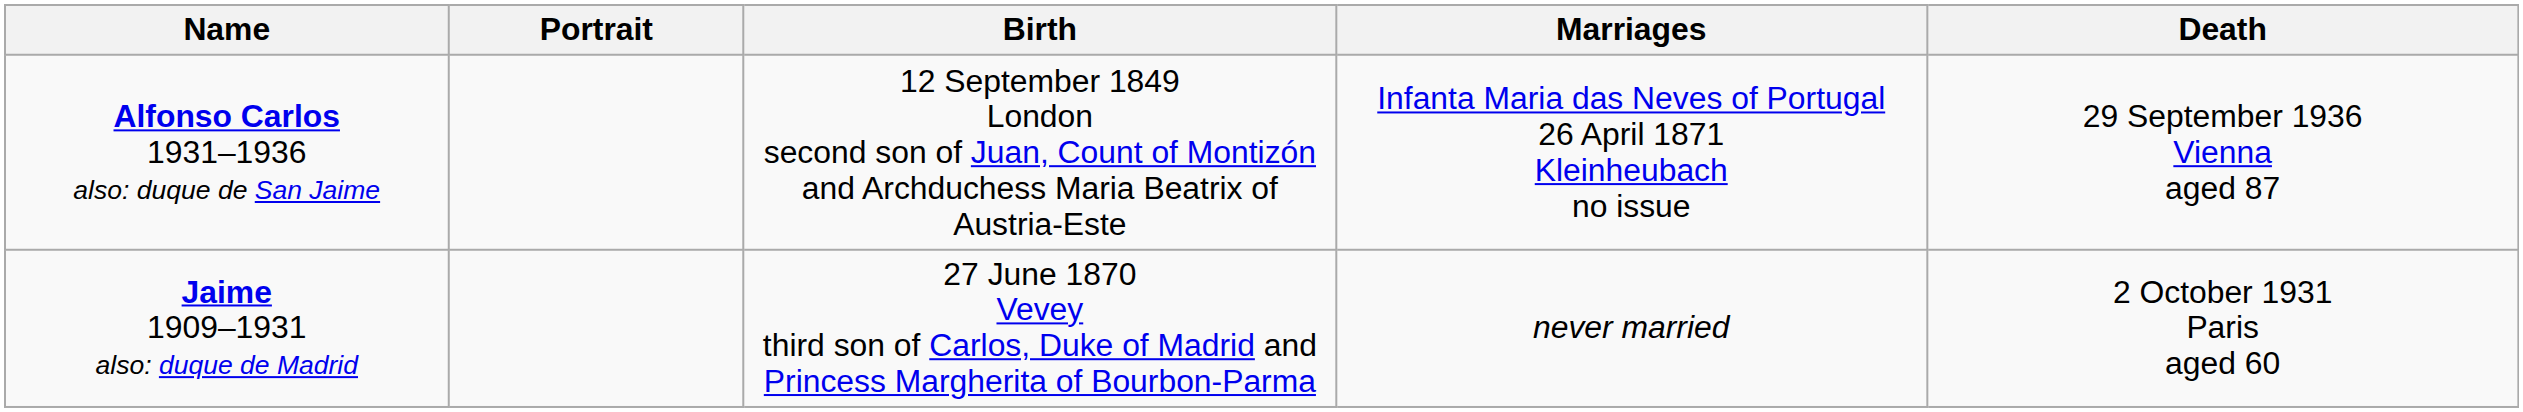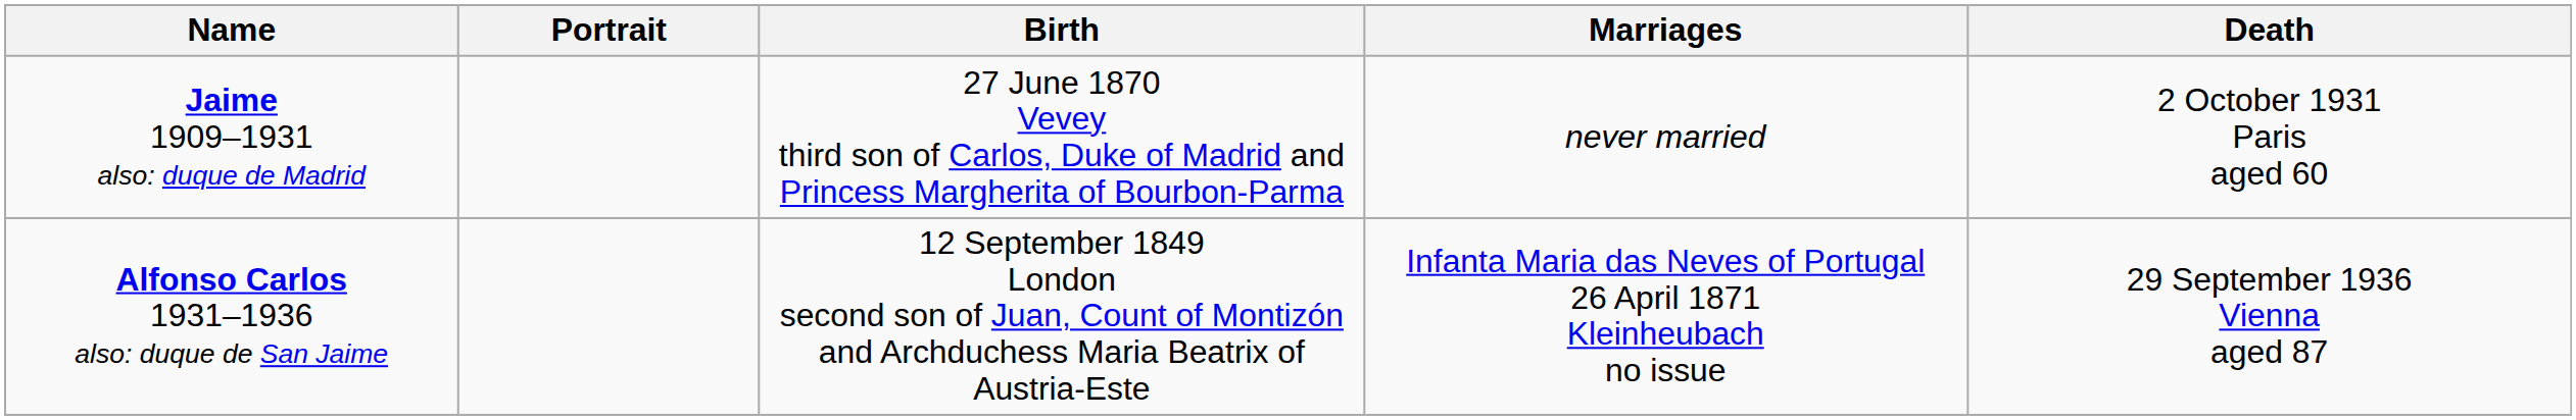rows swapped: Jaime 1909–1931 also: duque de Madrid <-> Alfonso Carlos 1931–1936 also: duque de San Jaime
